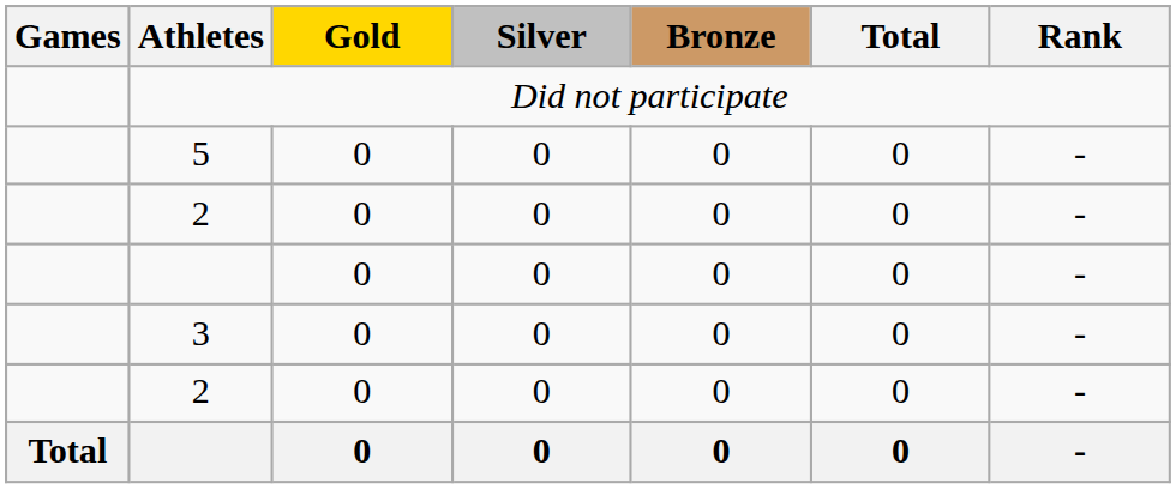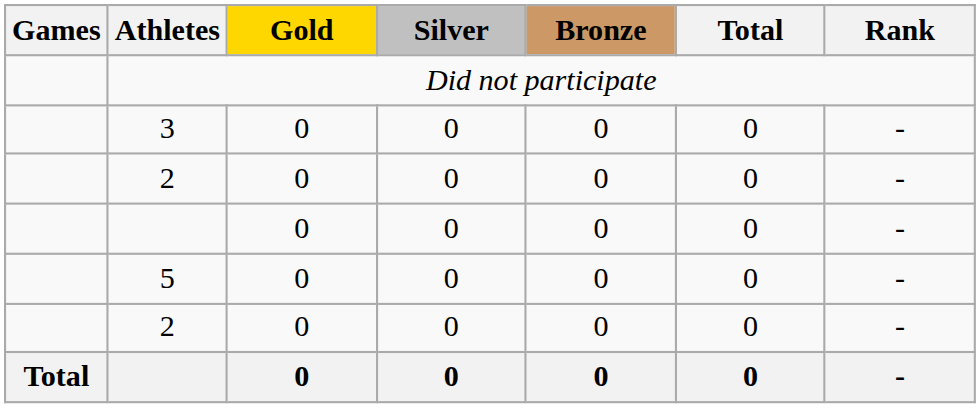rows swapped: 5 <-> 3
